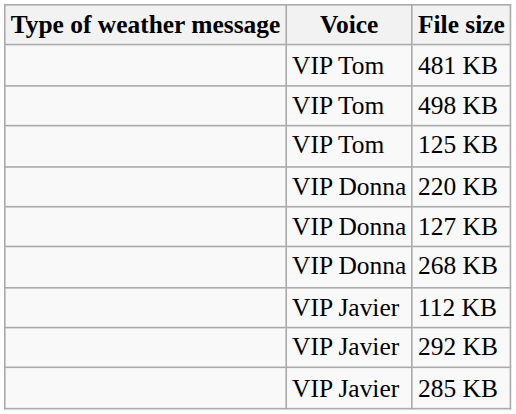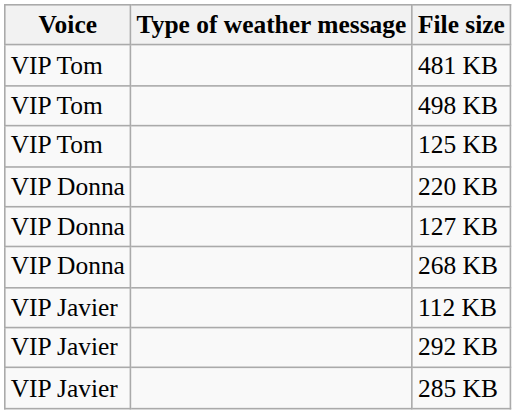columns swapped: Voice <-> Type of weather message
